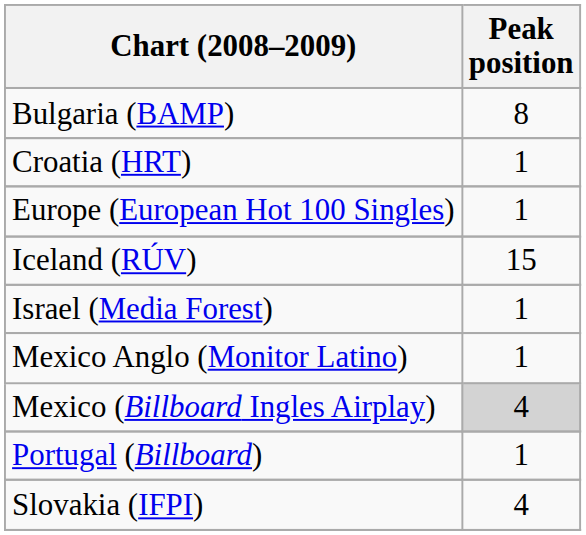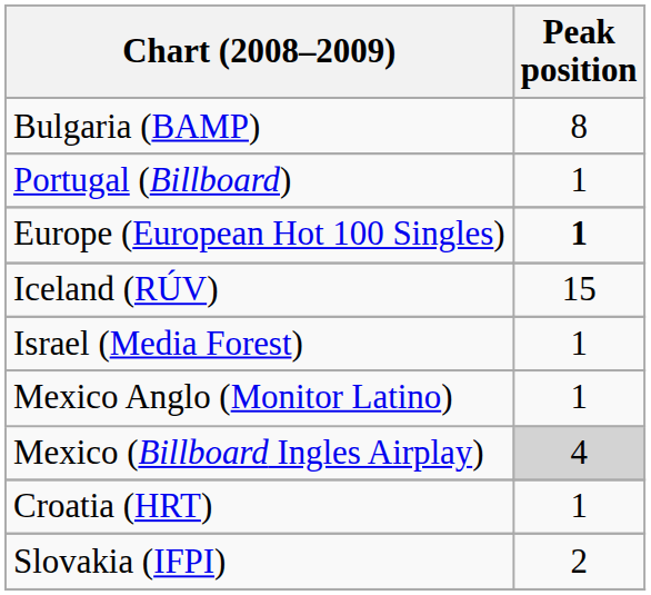rows swapped: Croatia (HRT) <-> Portugal (Billboard)
Europe (European Hot 100 Singles) | Peak position: normal -> bold
Slovakia (IFPI) | Peak position: 4 -> 2
